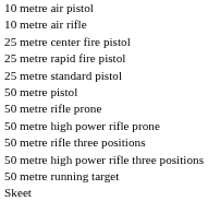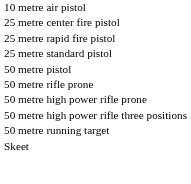- row: 10 metre air rifle
- row: 50 metre rifle three positions
